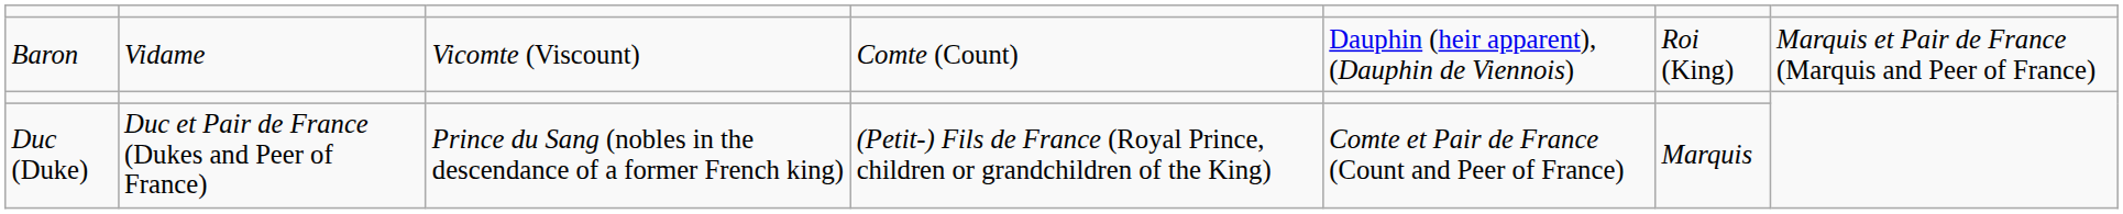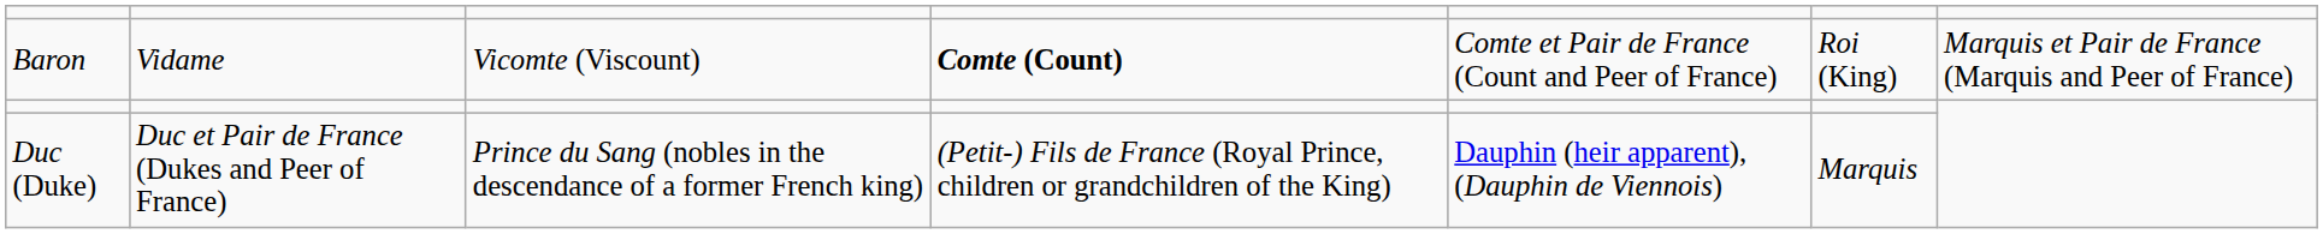Baron | column 4: normal -> bold
Baron | column 5: Dauphin (heir apparent), (Dauphin de Viennois) -> Comte et Pair de France (Count and Peer of France)
Duc (Duke) | column 5: Comte et Pair de France (Count and Peer of France) -> Dauphin (heir apparent), (Dauphin de Viennois)
